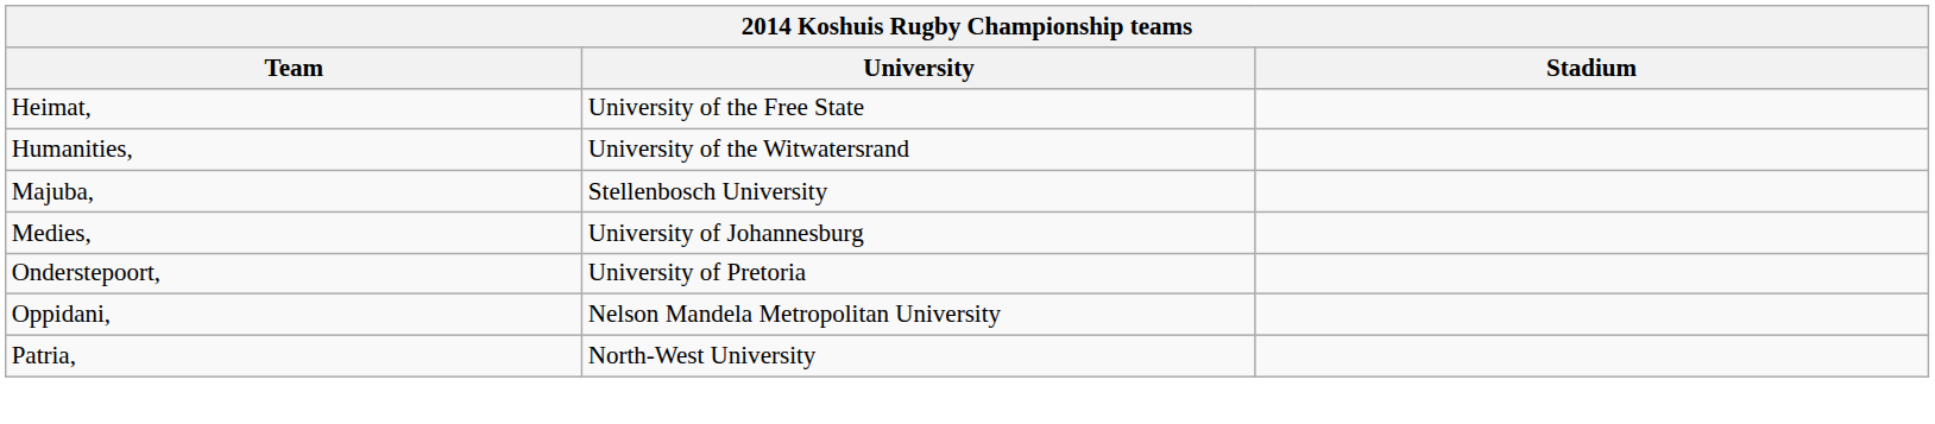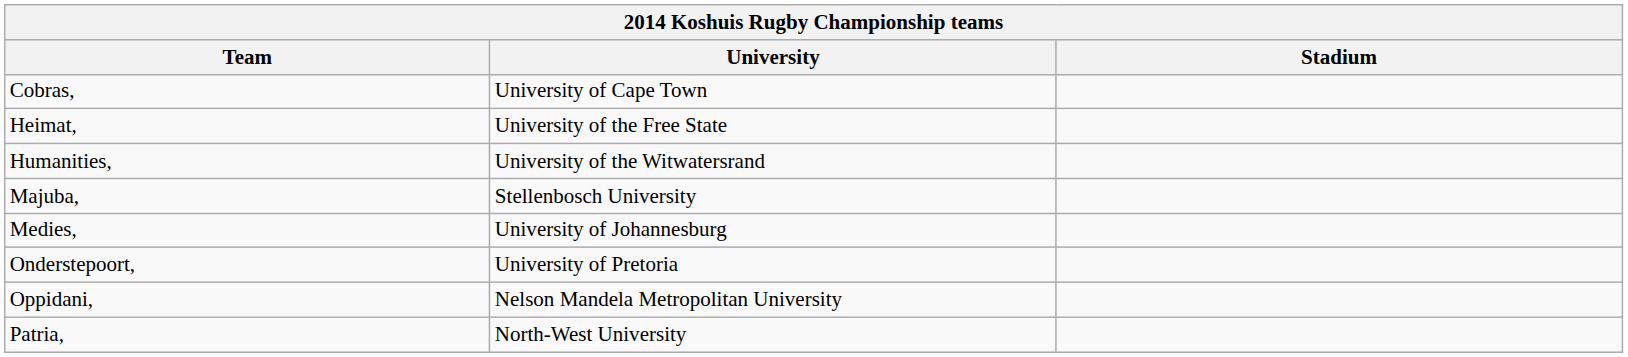+ row: Cobras, | University of Cape Town
